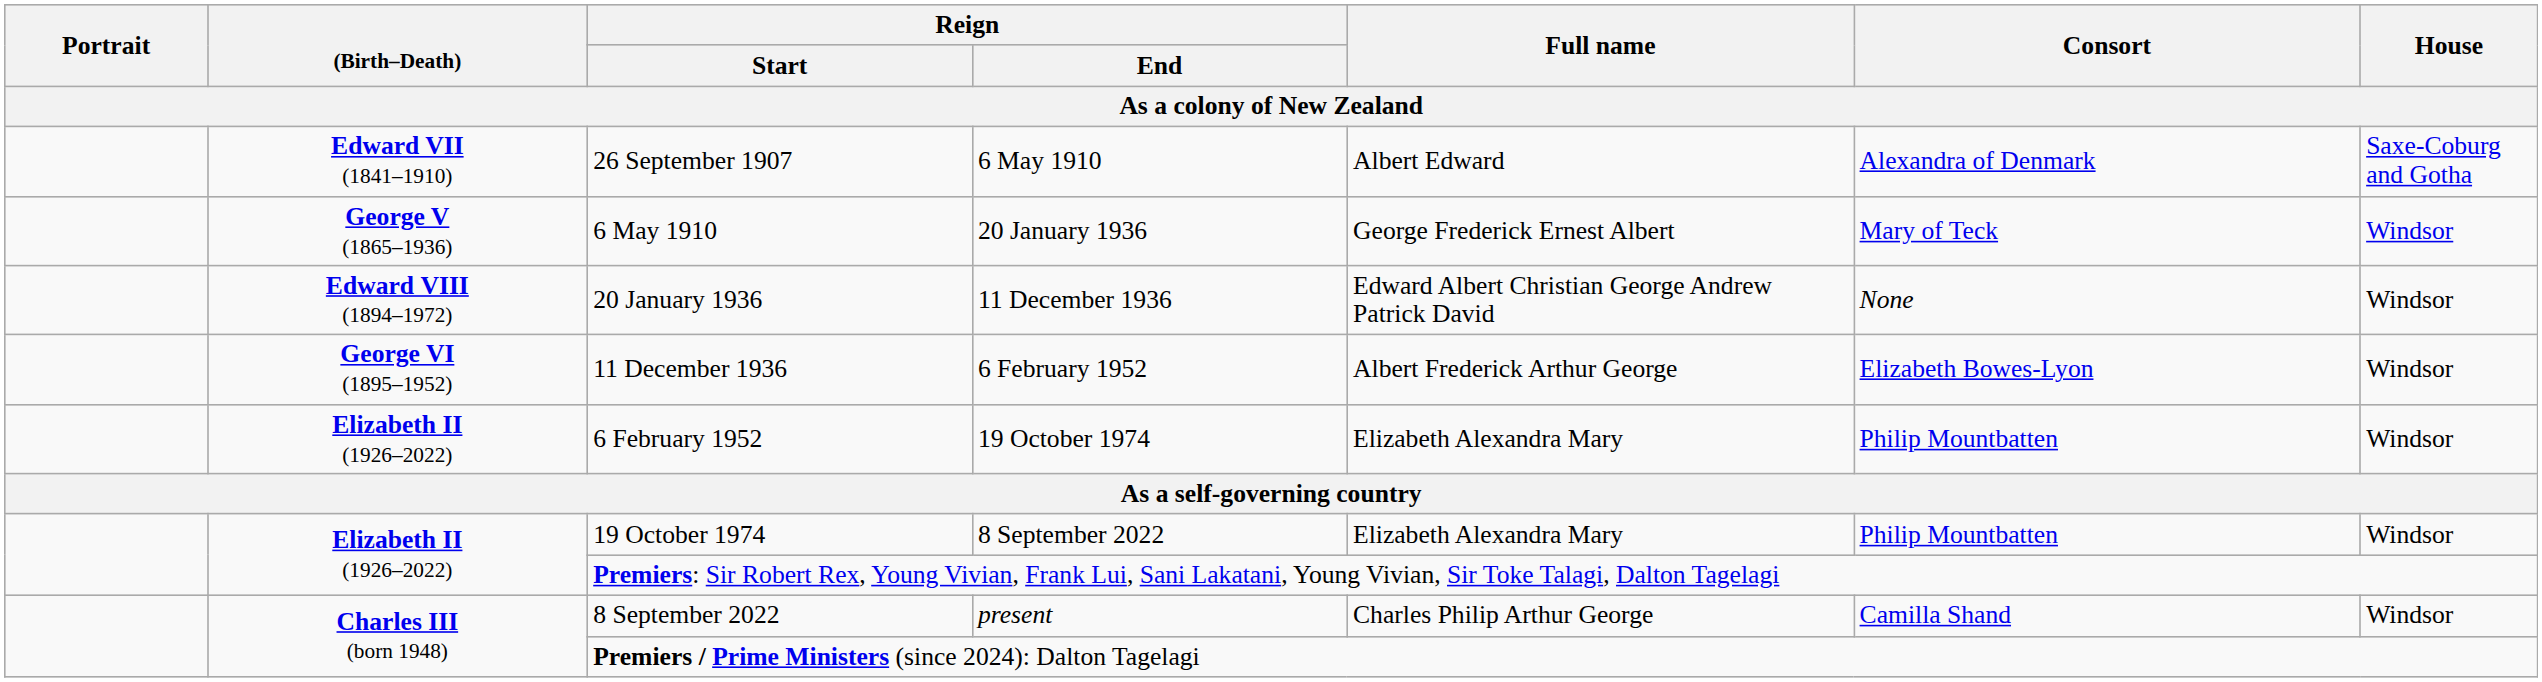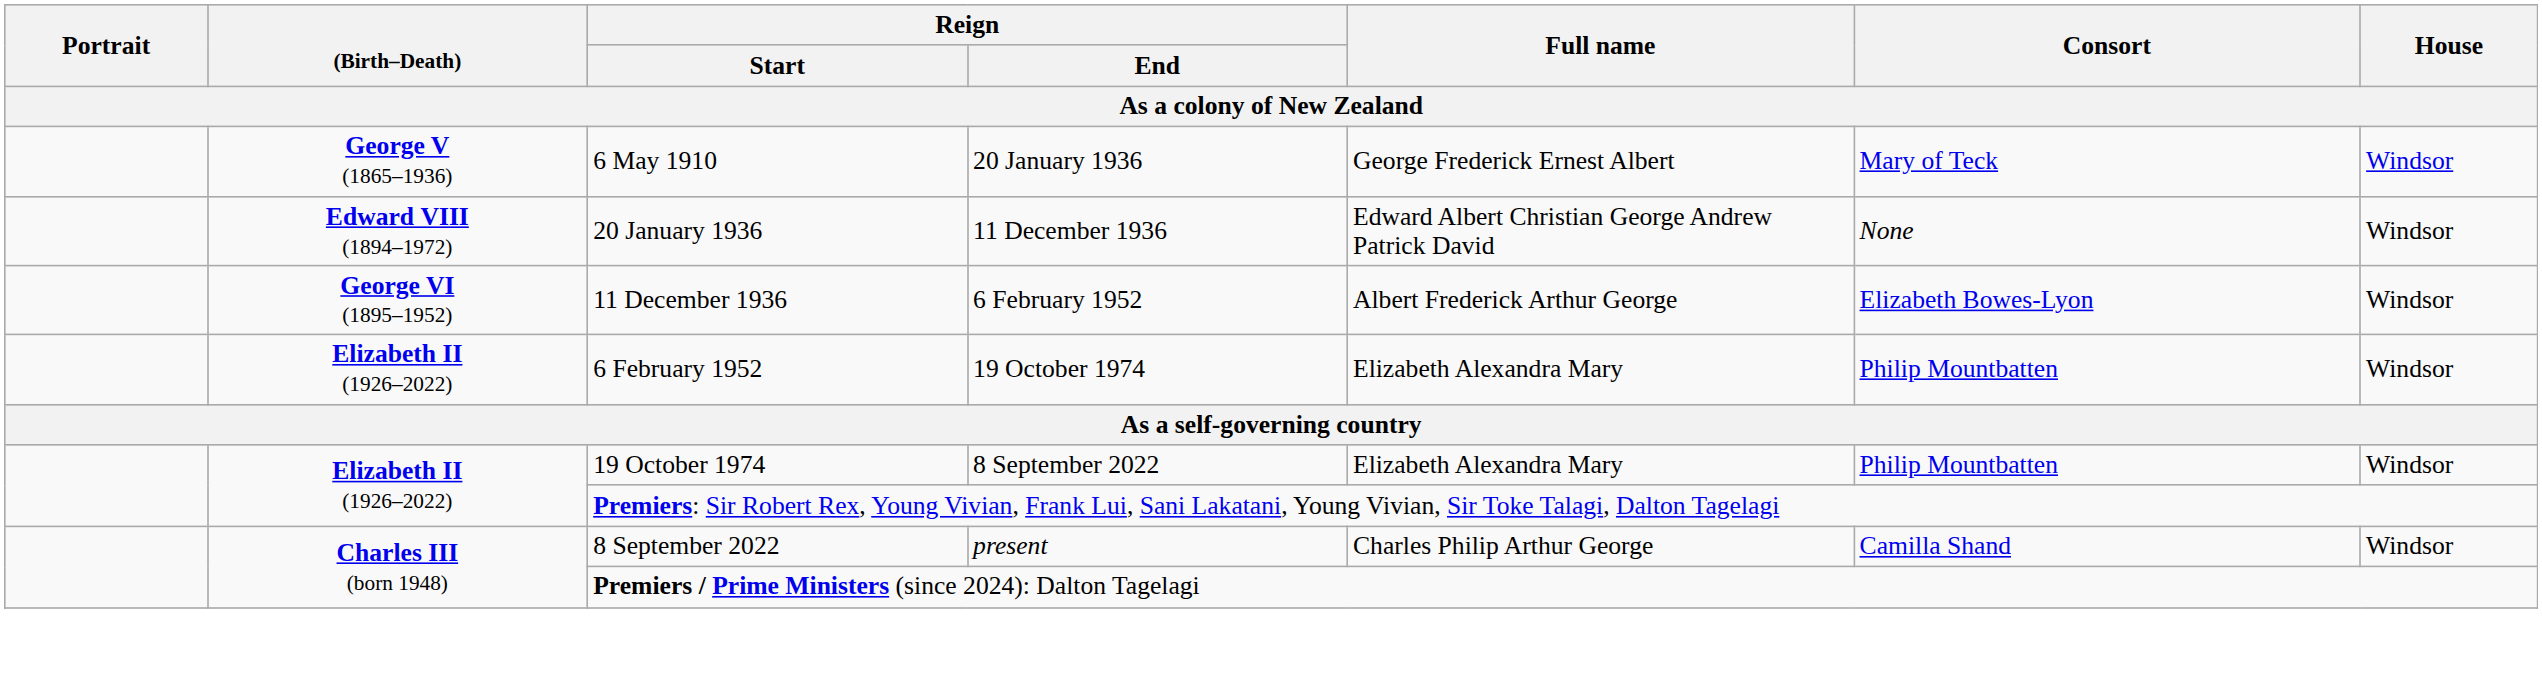- row: Edward VII (1841–1910) | 26 September 1907 | 6 May 1910 | Albert Edward | Alexandra of Denmark | Saxe-Coburg and Gotha
